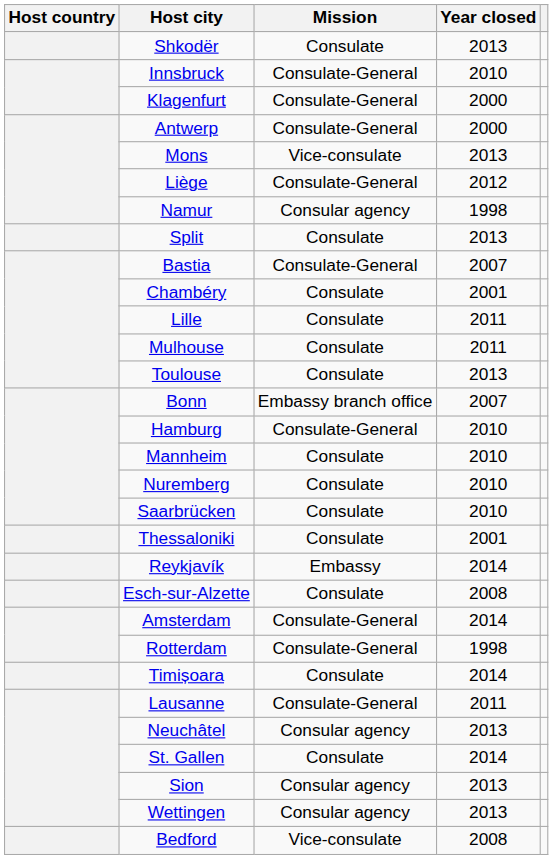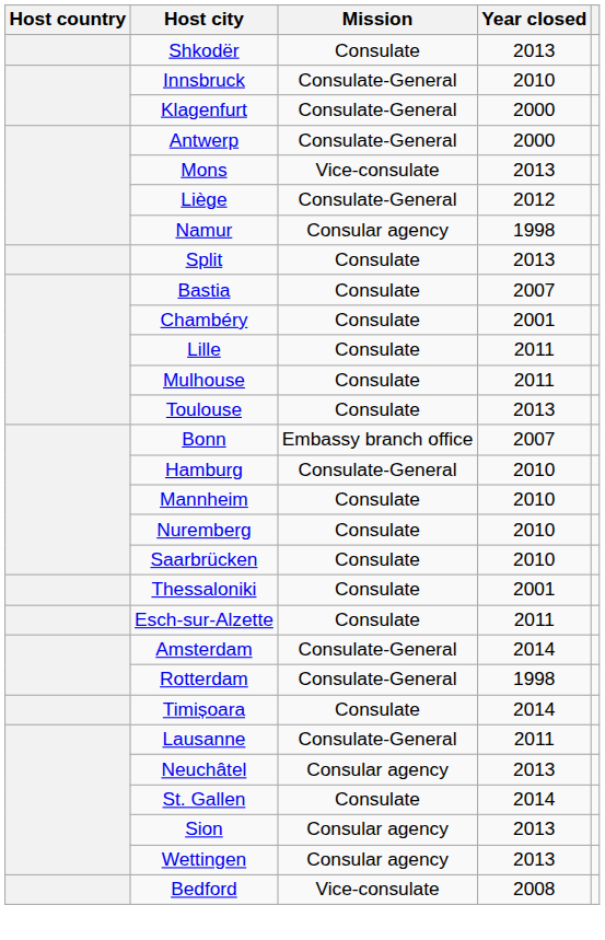Bastia | Mission: Consulate-General -> Consulate
- row: Reykjavík | Embassy | 2014
Esch-sur-Alzette | Year closed: 2008 -> 2011
